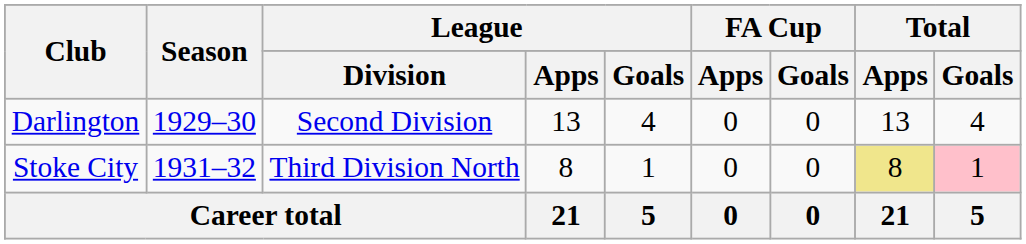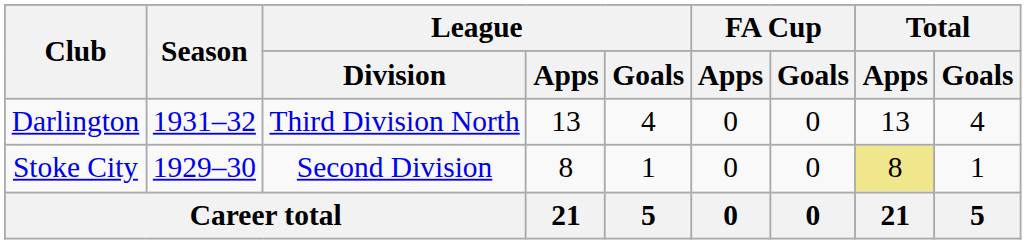Darlington | Season: 1929–30 -> 1931–32
Darlington | League / Division: Second Division -> Third Division North
Stoke City | Season: 1931–32 -> 1929–30
Stoke City | League / Division: Third Division North -> Second Division
Stoke City | Total / Goals: pink background -> no background
